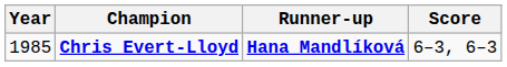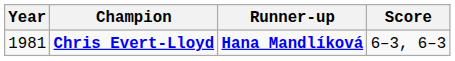Chris Evert-Lloyd | Year: 1985 -> 1981
